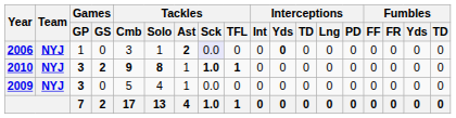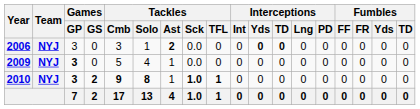2006 | Games / GP: 1 -> 3
2006 | Tackles / Sck: lavender background -> no background
2006 | Interceptions / TD: normal -> bold
rows swapped: 2009 <-> 2010
